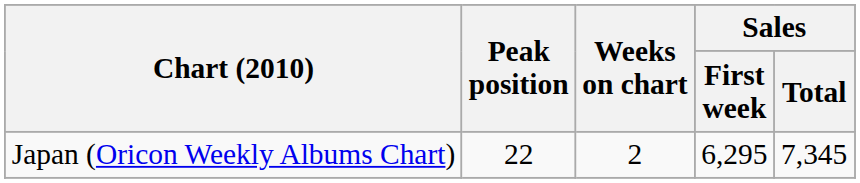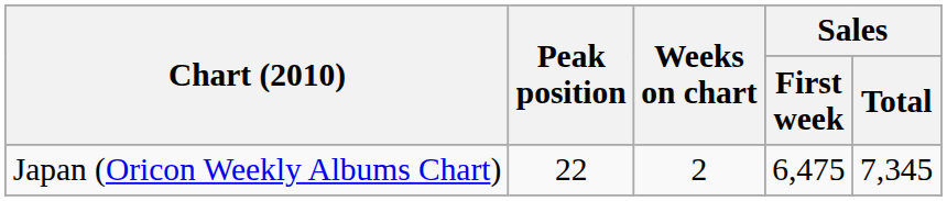Japan (Oricon Weekly Albums Chart) | Sales / First week: 6,295 -> 6,475
